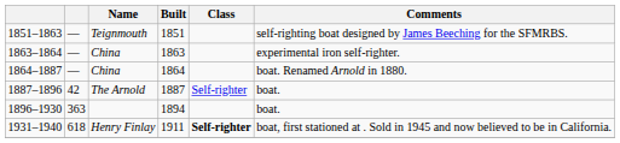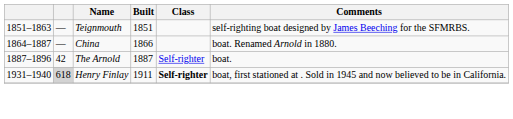- row: 1863–1864 | — | China | 1863 | experimental iron self-righter.
1864–1887 | Built: 1864 -> 1866
- row: 1896–1930 | 363 | 1894 | boat.
1931–1940 | column 2: no background -> lightgrey background
